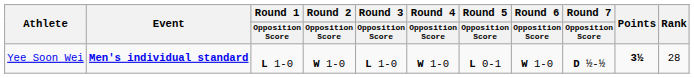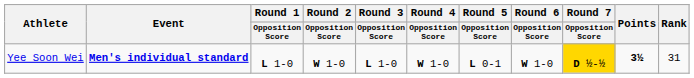Yee Soon Wei | Round 7 / Opposition Score: no background -> gold background
Yee Soon Wei | Rank: 28 -> 31
